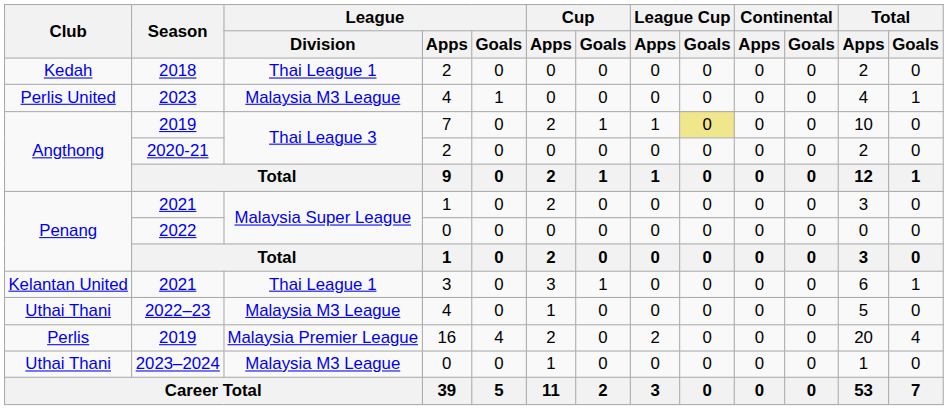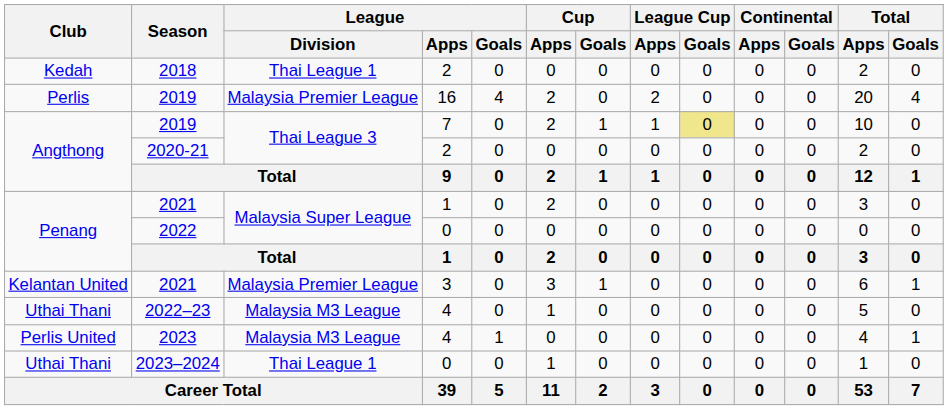rows swapped: Perlis / 2019 <-> 2023
Kelantan United / 2021 | League / Division: Thai League 1 -> Malaysia Premier League
2023–2024 | League / Division: Malaysia M3 League -> Thai League 1
